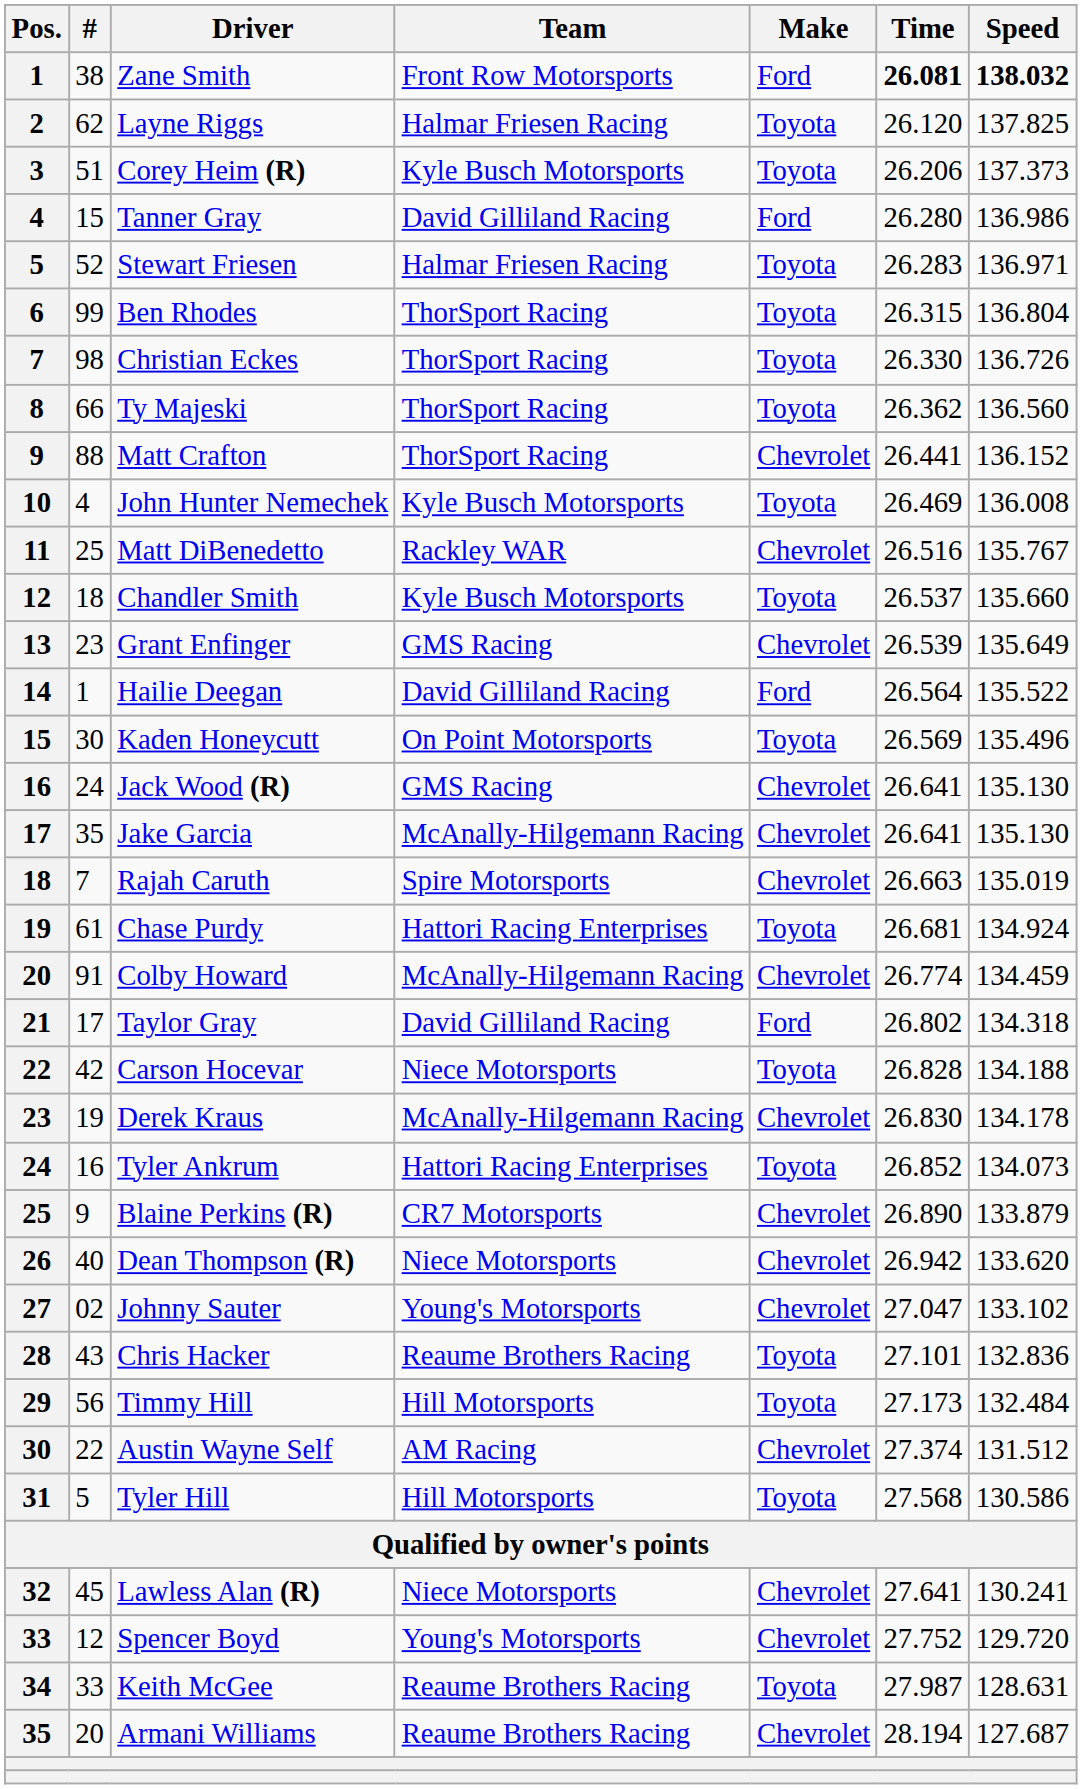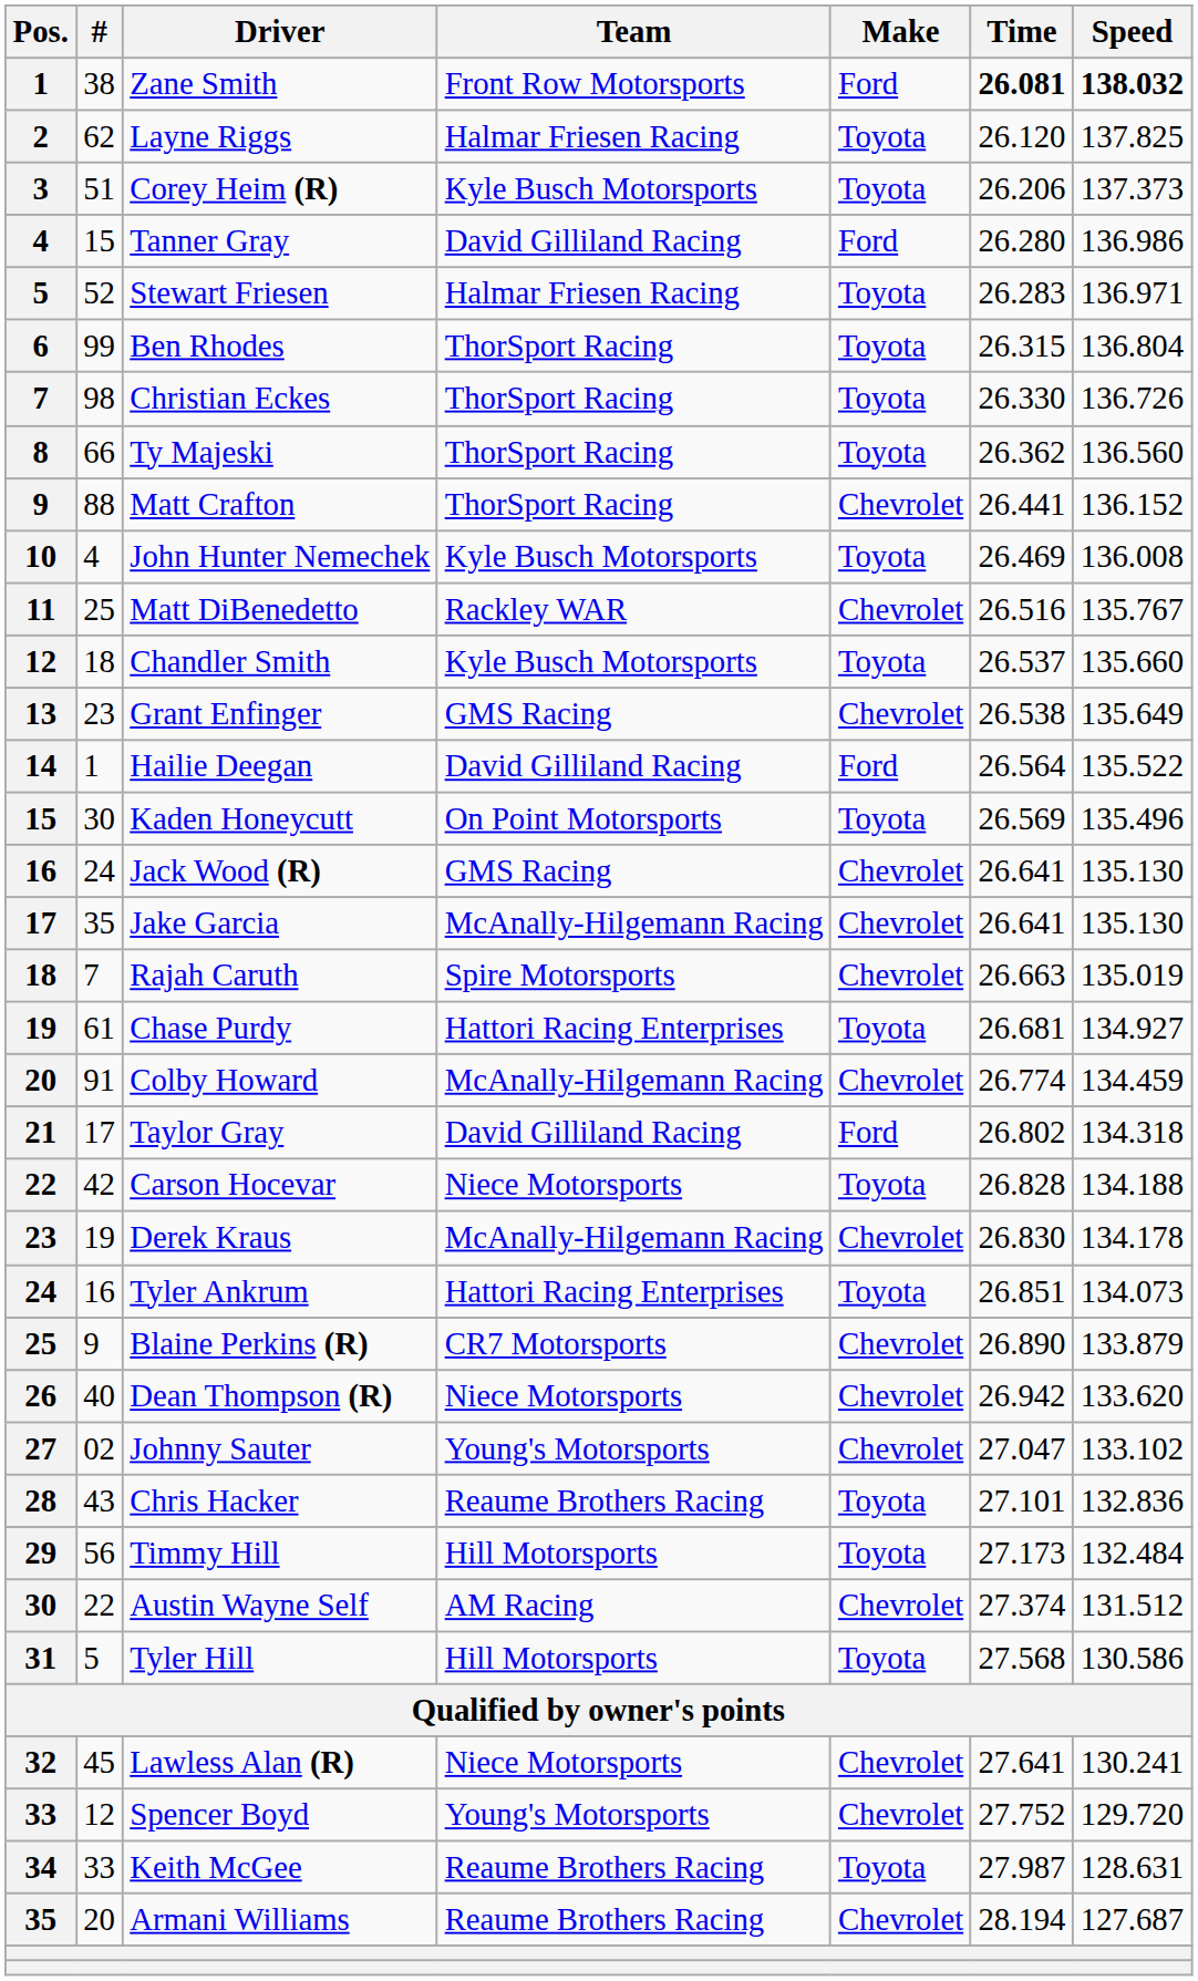Grant Enfinger | Time: 26.539 -> 26.538
Chase Purdy | Speed: 134.924 -> 134.927
Tyler Ankrum | Time: 26.852 -> 26.851
